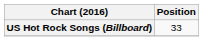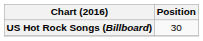US Hot Rock Songs (Billboard) | Position: 33 -> 30
